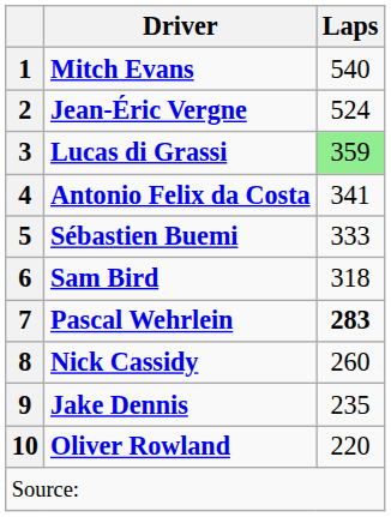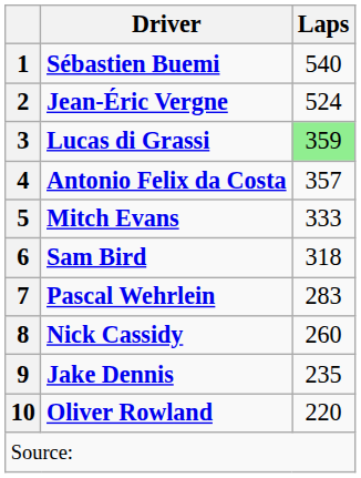1 | Driver: Mitch Evans -> Sébastien Buemi
4 | Laps: 341 -> 357
5 | Driver: Sébastien Buemi -> Mitch Evans
7 | Laps: bold -> normal
